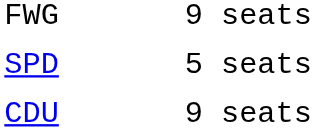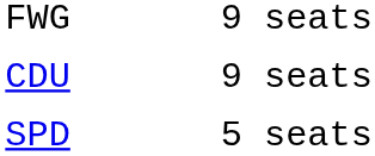rows swapped: CDU <-> SPD
